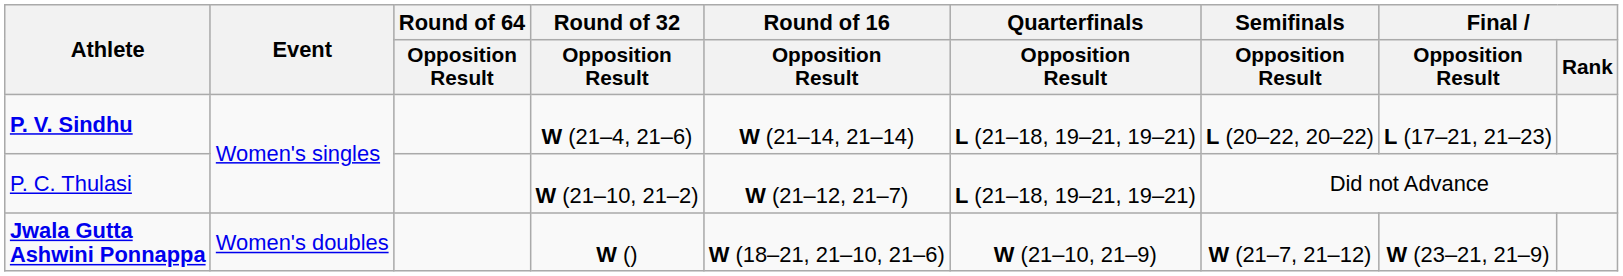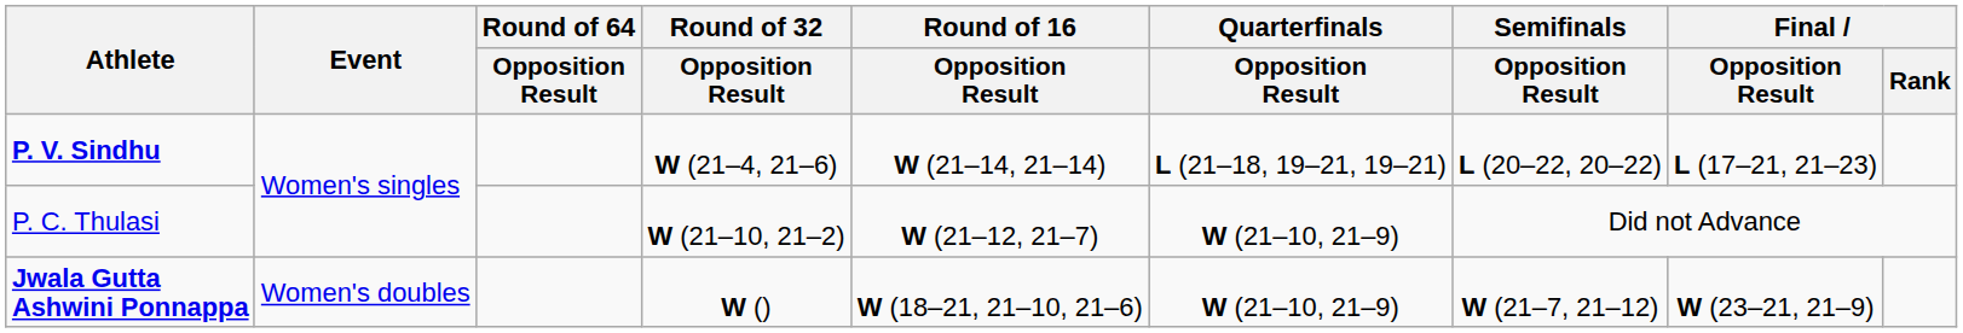P. C. Thulasi | Quarterfinals / Opposition Result: L (21–18, 19–21, 19–21) -> W (21–10, 21–9)
